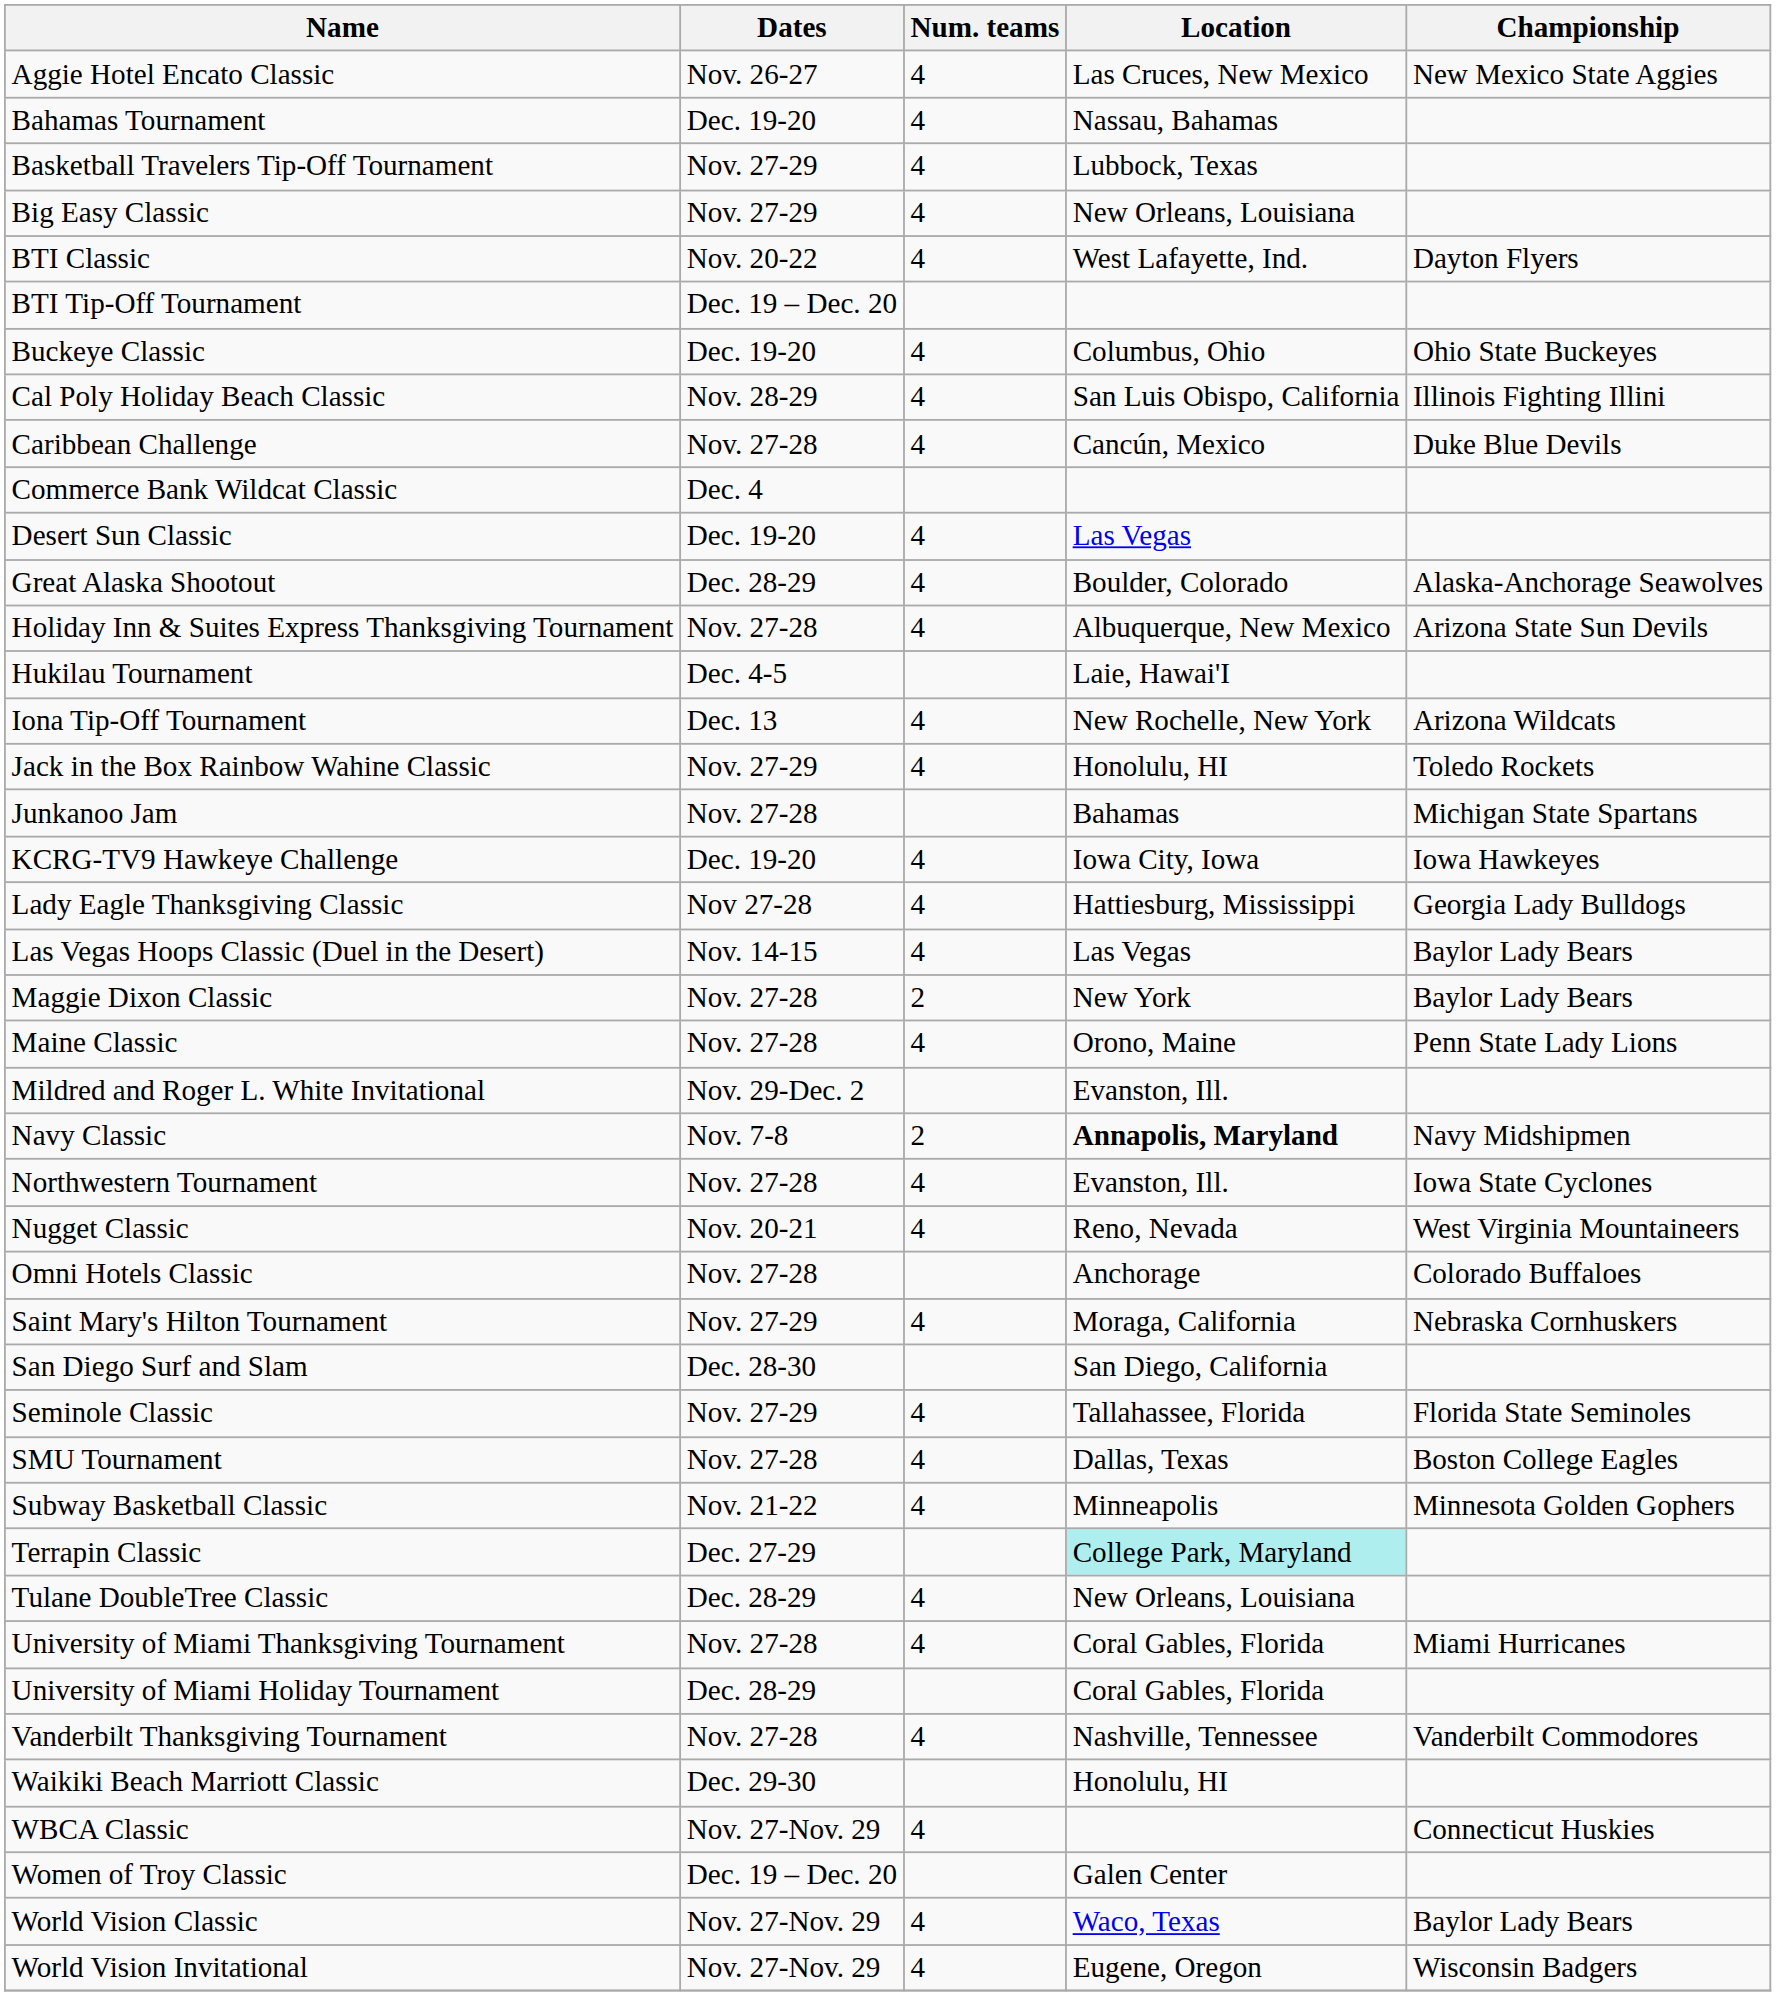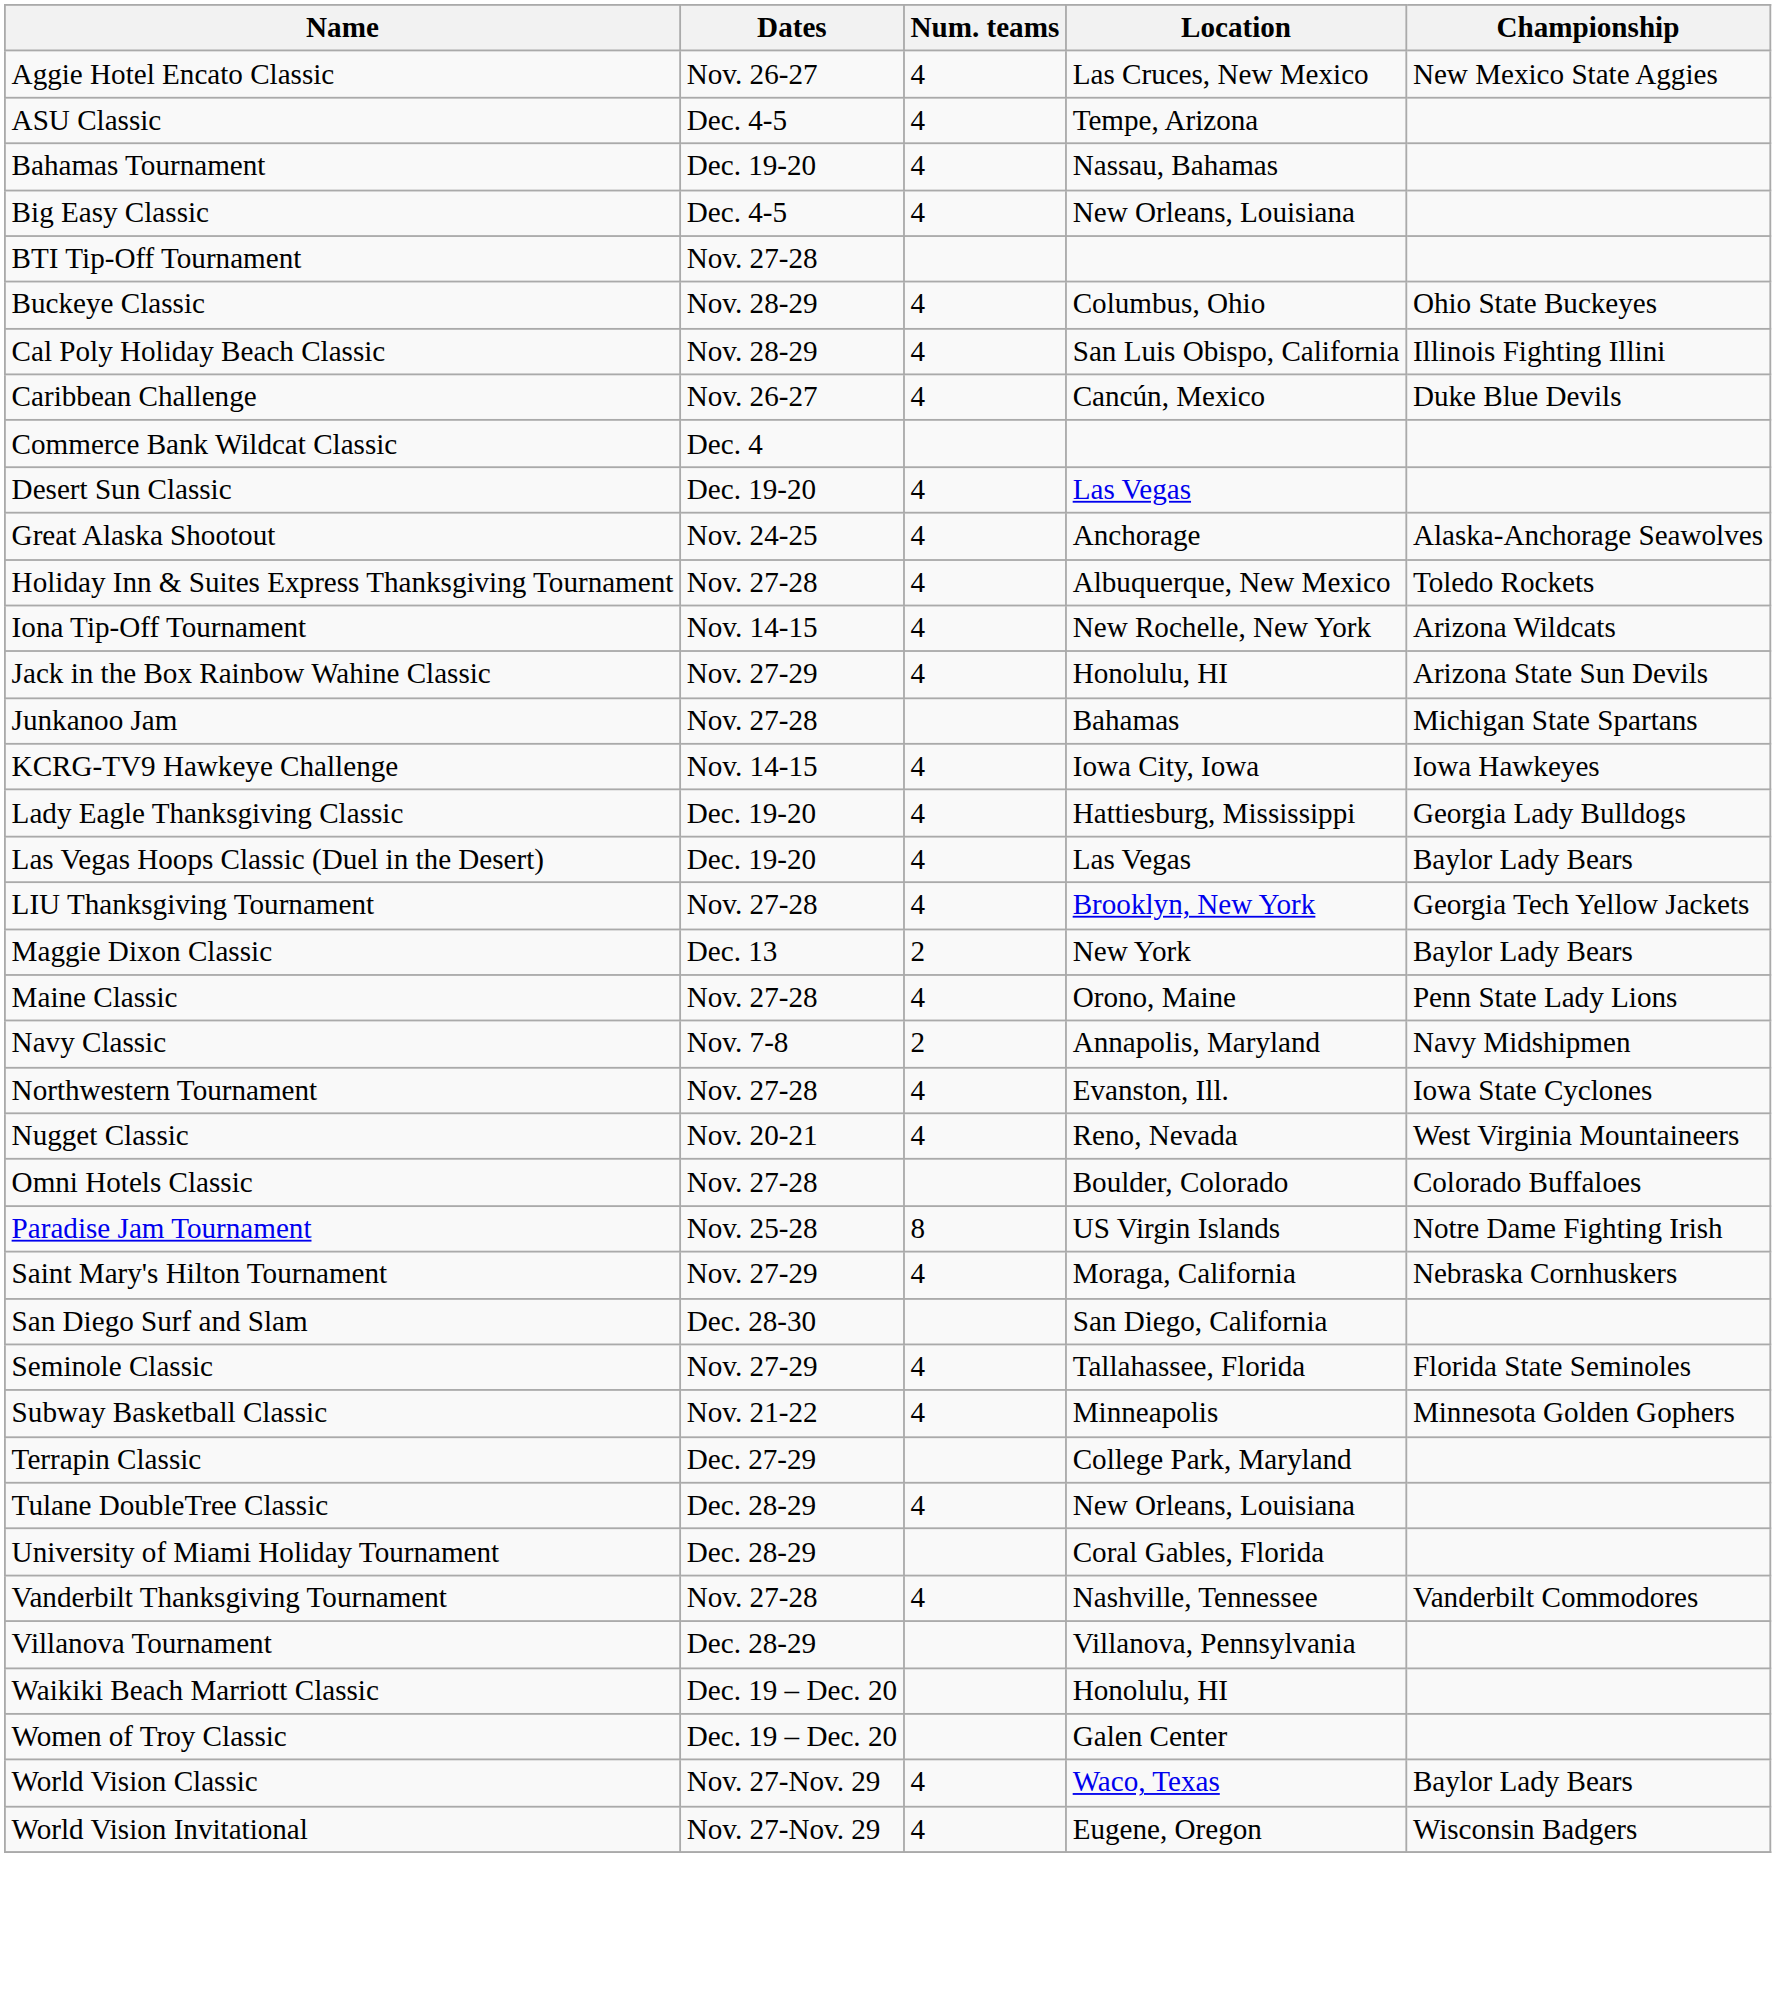+ row: ASU Classic | Dec. 4-5 | 4 | Tempe, Arizona
- row: Basketball Travelers Tip-Off Tournament | Nov. 27-29 | 4 | Lubbock, Texas
Big Easy Classic | Dates: Nov. 27-29 -> Dec. 4-5
- row: BTI Classic | Nov. 20-22 | 4 | West Lafayette, Ind. | Dayton Flyers
BTI Tip-Off Tournament | Dates: Dec. 19 – Dec. 20 -> Nov. 27-28
Buckeye Classic | Dates: Dec. 19-20 -> Nov. 28-29
Caribbean Challenge | Dates: Nov. 27-28 -> Nov. 26-27
Great Alaska Shootout | Dates: Dec. 28-29 -> Nov. 24-25
Great Alaska Shootout | Location: Boulder, Colorado -> Anchorage
Holiday Inn & Suites Express Thanksgiving Tournament | Championship: Arizona State Sun Devils -> Toledo Rockets
- row: Hukilau Tournament | Dec. 4-5 | Laie, Hawai'I
Iona Tip-Off Tournament | Dates: Dec. 13 -> Nov. 14-15
Jack in the Box Rainbow Wahine Classic | Championship: Toledo Rockets -> Arizona State Sun Devils
KCRG-TV9 Hawkeye Challenge | Dates: Dec. 19-20 -> Nov. 14-15
Lady Eagle Thanksgiving Classic | Dates: Nov 27-28 -> Dec. 19-20
Las Vegas Hoops Classic (Duel in the Desert) | Dates: Nov. 14-15 -> Dec. 19-20
+ row: LIU Thanksgiving Tournament | Nov. 27-28 | 4 | Brooklyn, New York | Georgia Tech Yellow Jackets
Maggie Dixon Classic | Dates: Nov. 27-28 -> Dec. 13
- row: Mildred and Roger L. White Invitational | Nov. 29-Dec. 2 | Evanston, Ill.
Navy Classic | Location: bold -> normal
Omni Hotels Classic | Location: Anchorage -> Boulder, Colorado
+ row: Paradise Jam Tournament | Nov. 25-28 | 8 | US Virgin Islands | Notre Dame Fighting Irish
- row: SMU Tournament | Nov. 27-28 | 4 | Dallas, Texas | Boston College Eagles
Terrapin Classic | Location: paleturquoise background -> no background
- row: University of Miami Thanksgiving Tournament | Nov. 27-28 | 4 | Coral Gables, Florida | Miami Hurricanes
+ row: Villanova Tournament | Dec. 28-29 | Villanova, Pennsylvania
Waikiki Beach Marriott Classic | Dates: Dec. 29-30 -> Dec. 19 – Dec. 20
- row: WBCA Classic | Nov. 27-Nov. 29 | 4 | Connecticut Huskies
